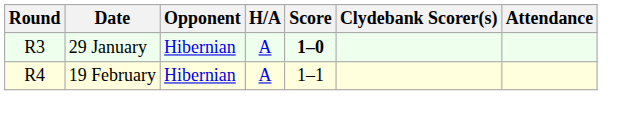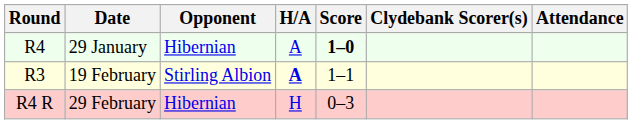29 January | Round: R3 -> R4
19 February | Round: R4 -> R3
19 February | Opponent: Hibernian -> Stirling Albion
19 February | H/A: normal -> bold
+ row: R4 R | 29 February | Hibernian | H | 0–3
